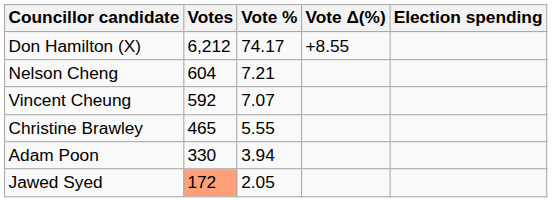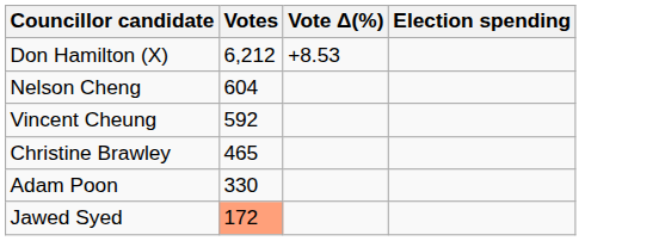- column: Vote % | 74.17 | 7.21 | 7.07 | 5.55 | 3.94 | 2.05
Don Hamilton (X) | Vote Δ(%): +8.55 -> +8.53
